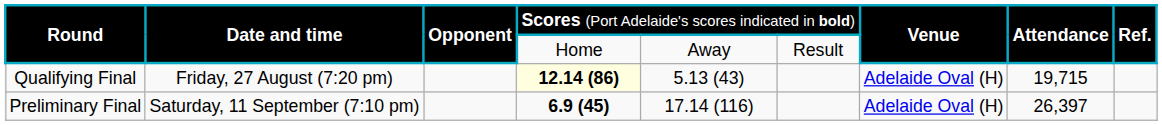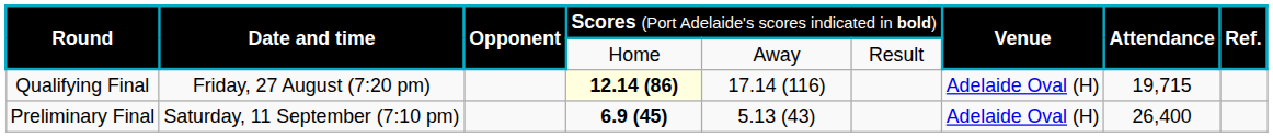Qualifying Final | column 5: 5.13 (43) -> 17.14 (116)
Preliminary Final | column 5: 17.14 (116) -> 5.13 (43)
Preliminary Final | column 8: 26,397 -> 26,400
